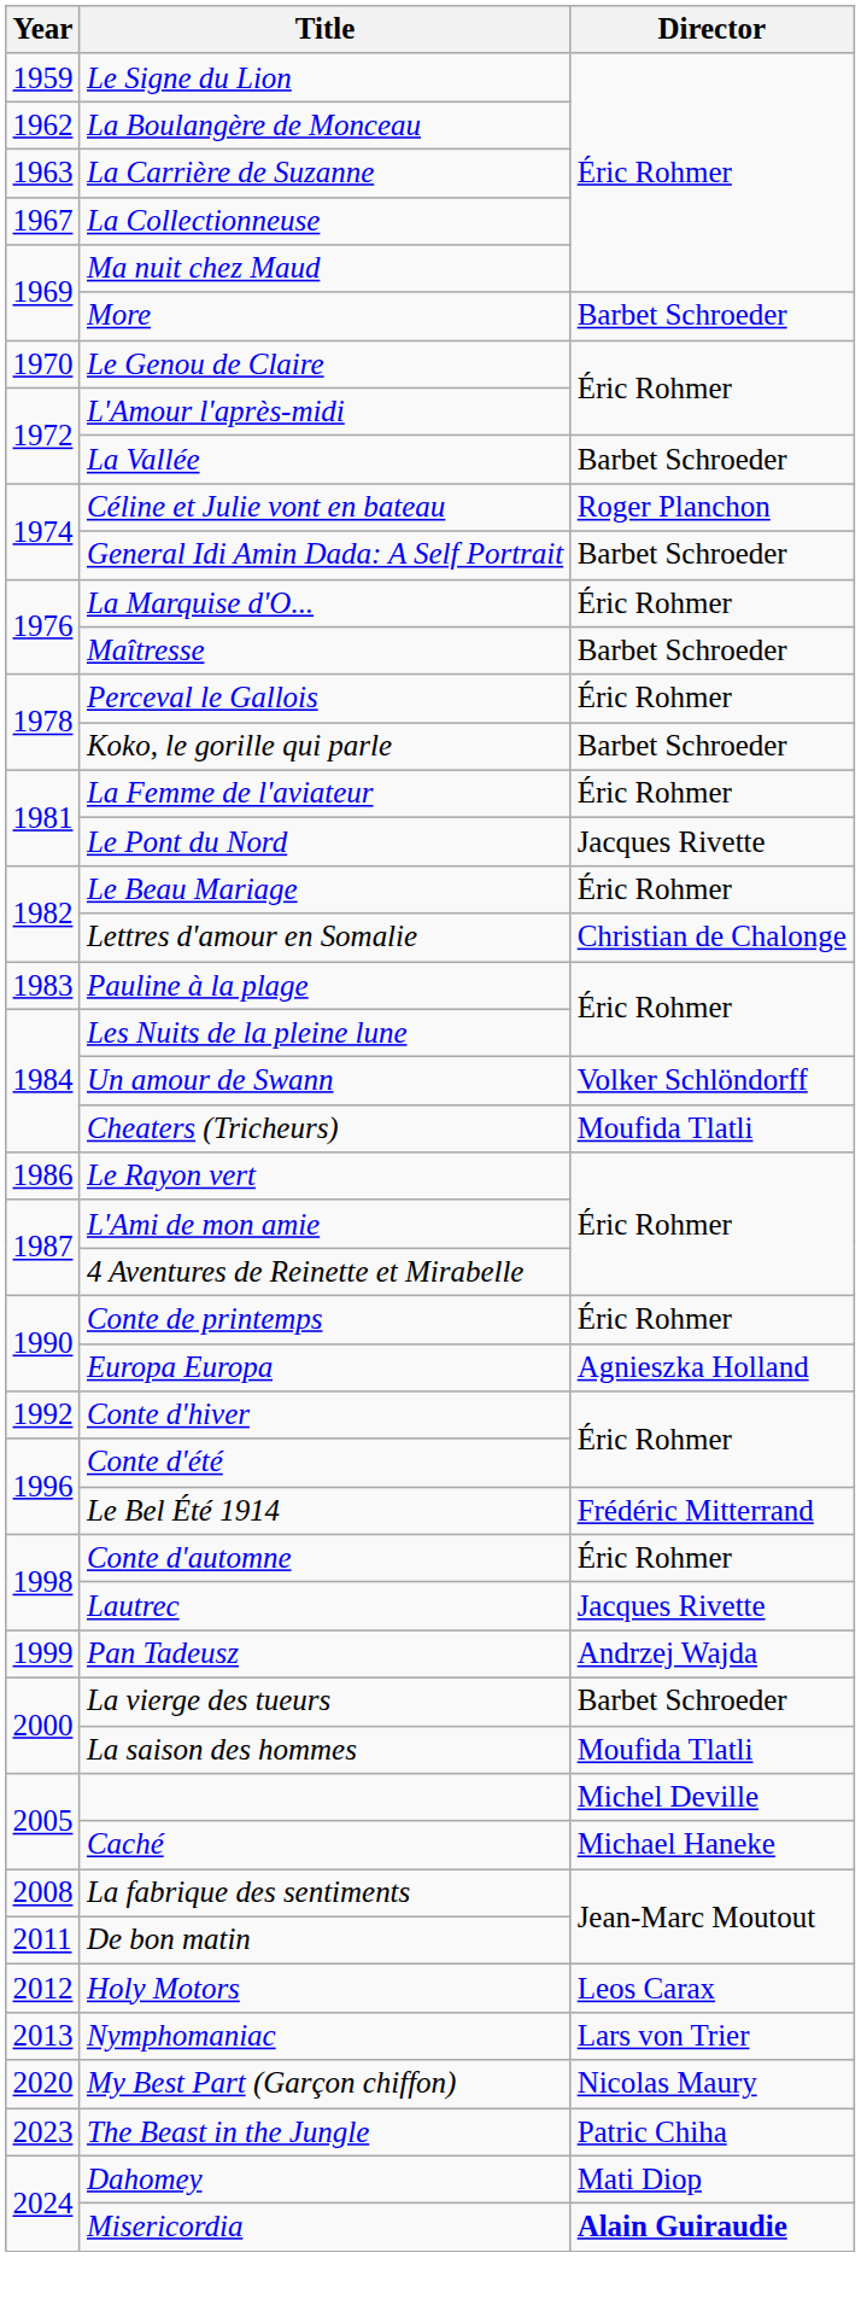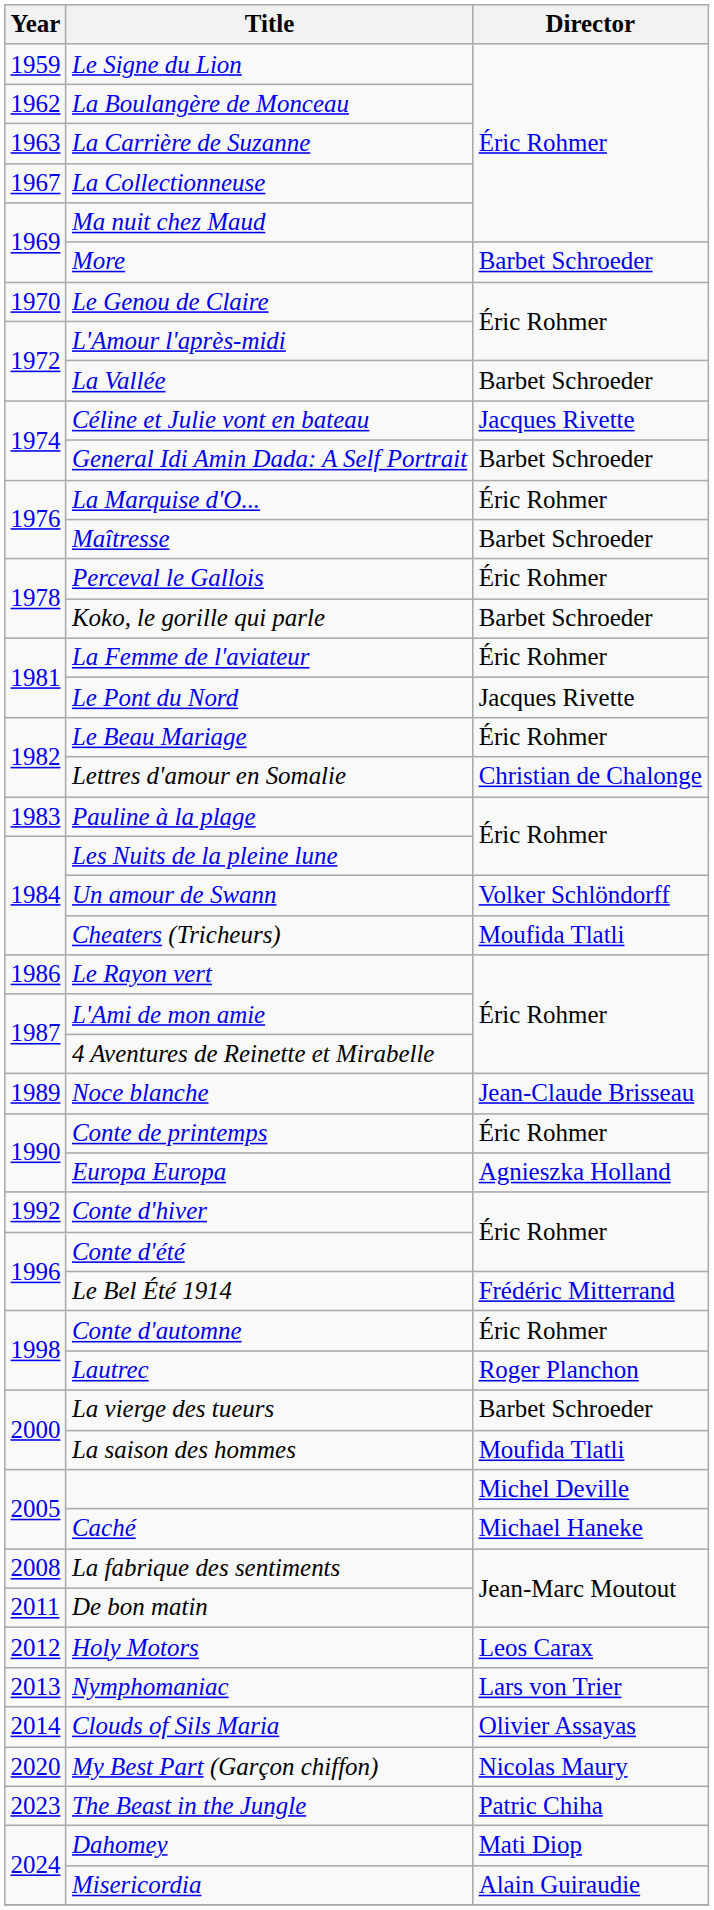Céline et Julie vont en bateau | Director: Roger Planchon -> Jacques Rivette
+ row: 1989 | Noce blanche | Jean-Claude Brisseau
Lautrec | Director: Jacques Rivette -> Roger Planchon
- row: 1999 | Pan Tadeusz | Andrzej Wajda
+ row: 2014 | Clouds of Sils Maria | Olivier Assayas
Misericordia | Director: bold -> normal
